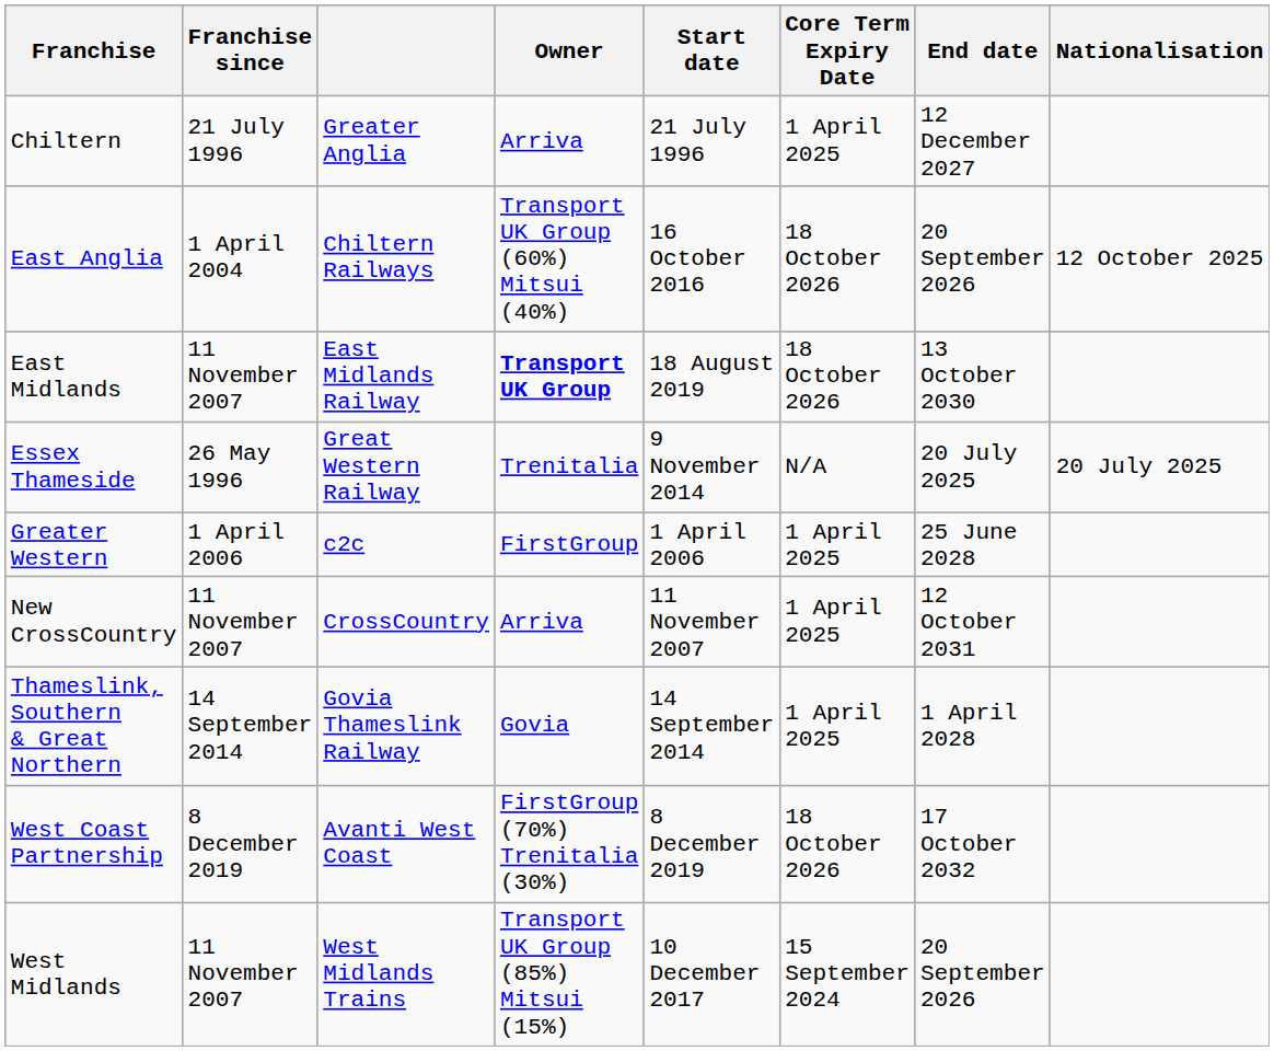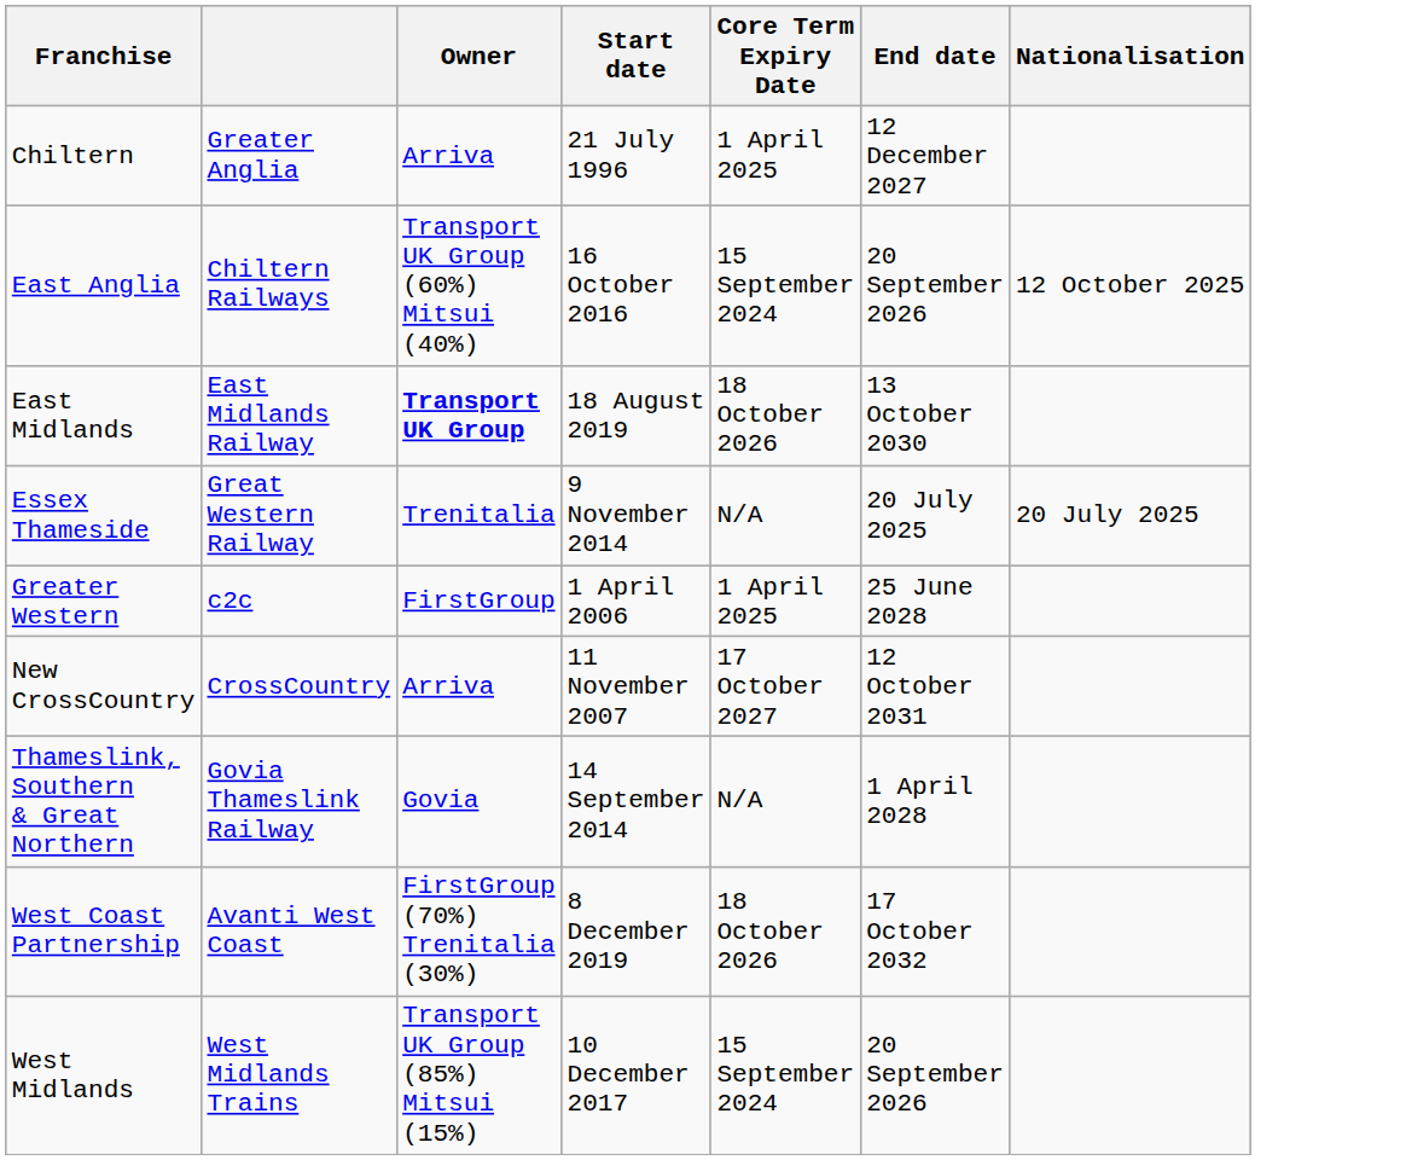- column: Franchise since | 21 July 1996 | 1 April 2004 | 11 November 2007 | 26 May 1996 | 1 April 2006 | 11 November 2007 | 14 September 2014 | 8 December 2019 | 11 November 2007
East Anglia | Core Term Expiry Date: 18 October 2026 -> 15 September 2024
New CrossCountry | Core Term Expiry Date: 1 April 2025 -> 17 October 2027
Thameslink, Southern & Great Northern | Core Term Expiry Date: 1 April 2025 -> N/A
